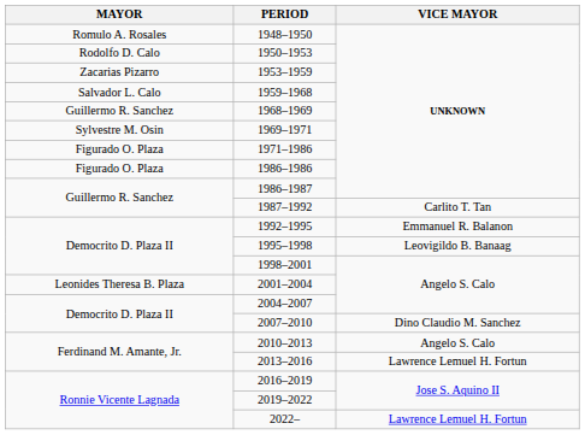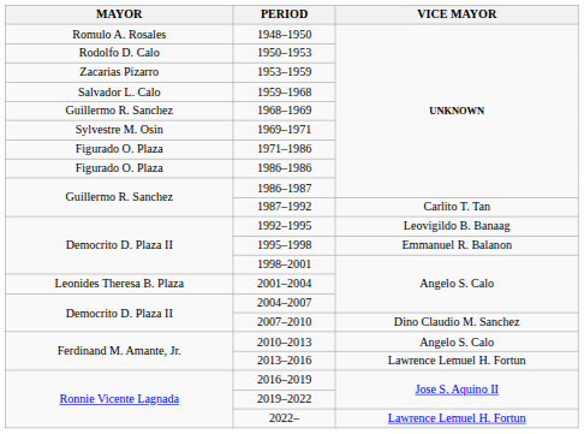1992–1995 | VICE MAYOR: Emmanuel R. Balanon -> Leovigildo B. Banaag
1995–1998 | VICE MAYOR: Leovigildo B. Banaag -> Emmanuel R. Balanon
